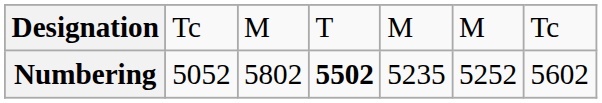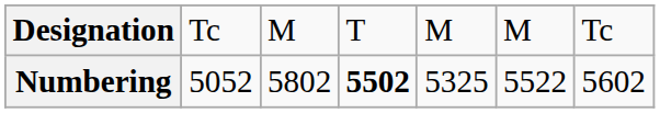Numbering | column 5: 5235 -> 5325
Numbering | column 6: 5252 -> 5522
